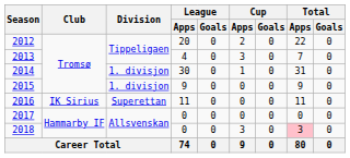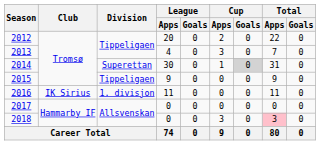2014 | Division: 1. divisjon -> Superettan
2014 | Cup / Goals: no background -> lightgrey background
2015 | Division: 1. divisjon -> Tippeligaen
2016 | Division: Superettan -> 1. divisjon
